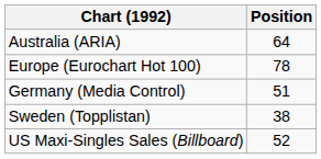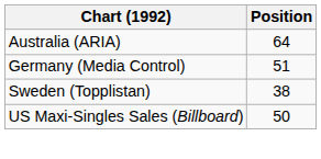- row: Europe (Eurochart Hot 100) | 78
US Maxi-Singles Sales (Billboard) | Position: 52 -> 50
